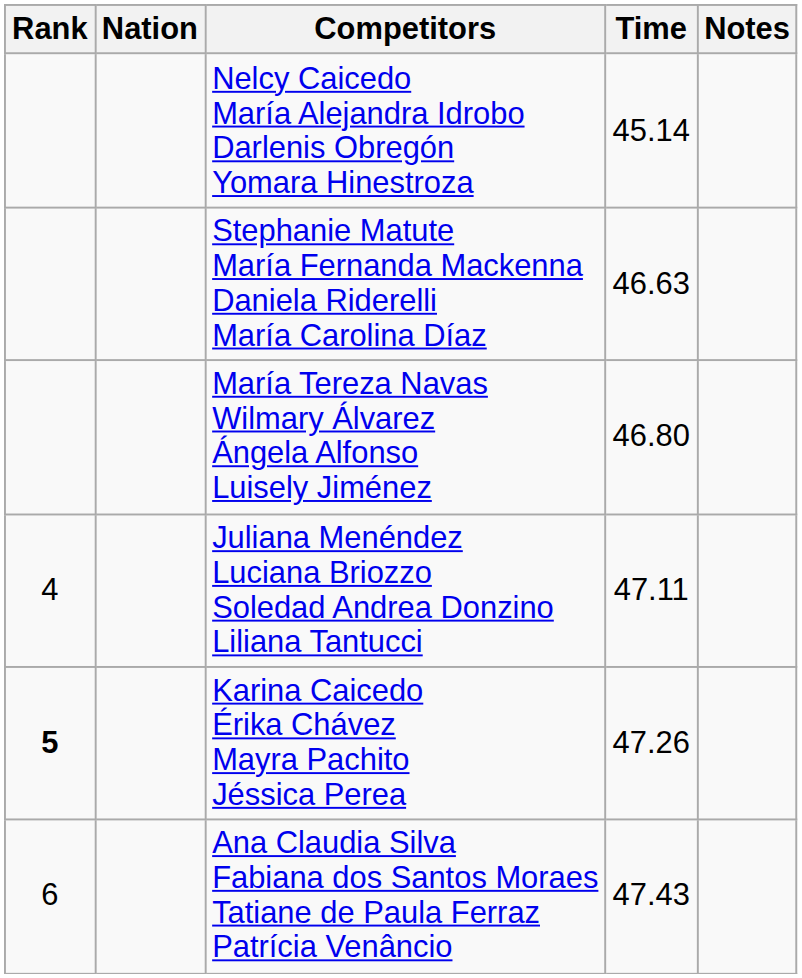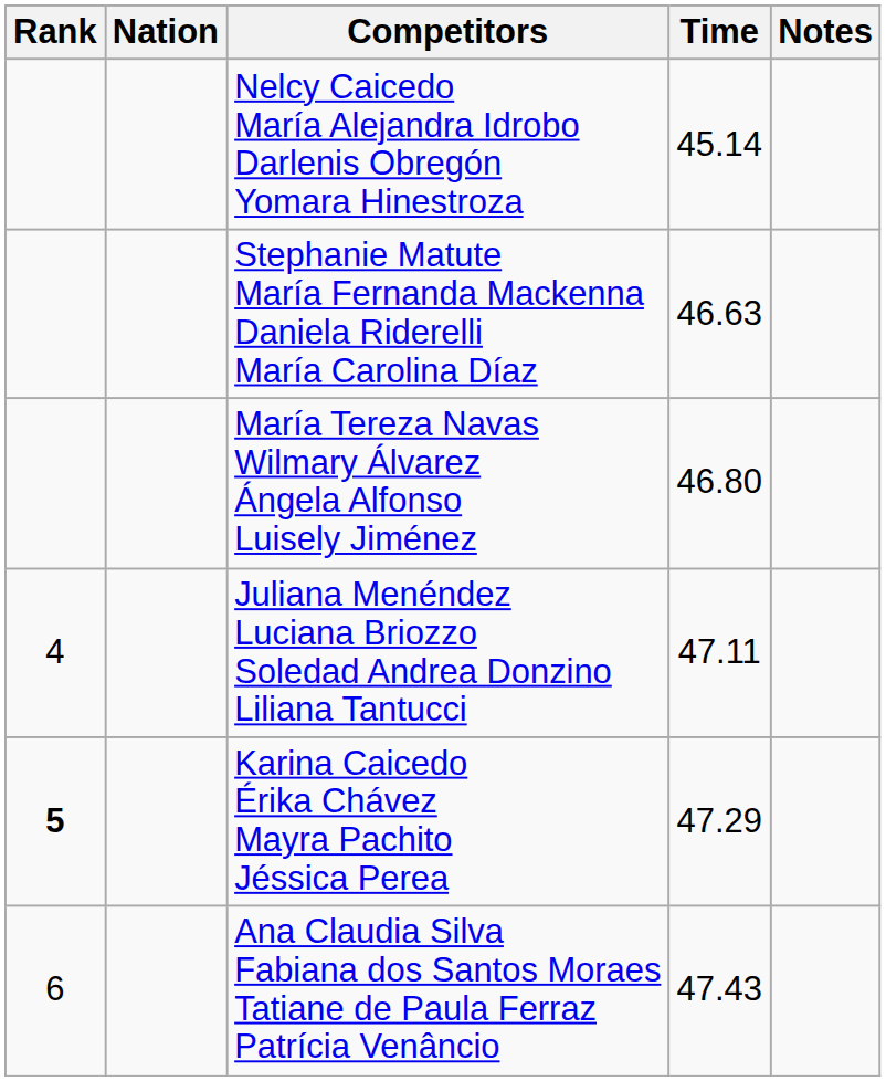Karina Caicedo Érika Chávez Mayra Pachito Jéssica Perea | Time: 47.26 -> 47.29
